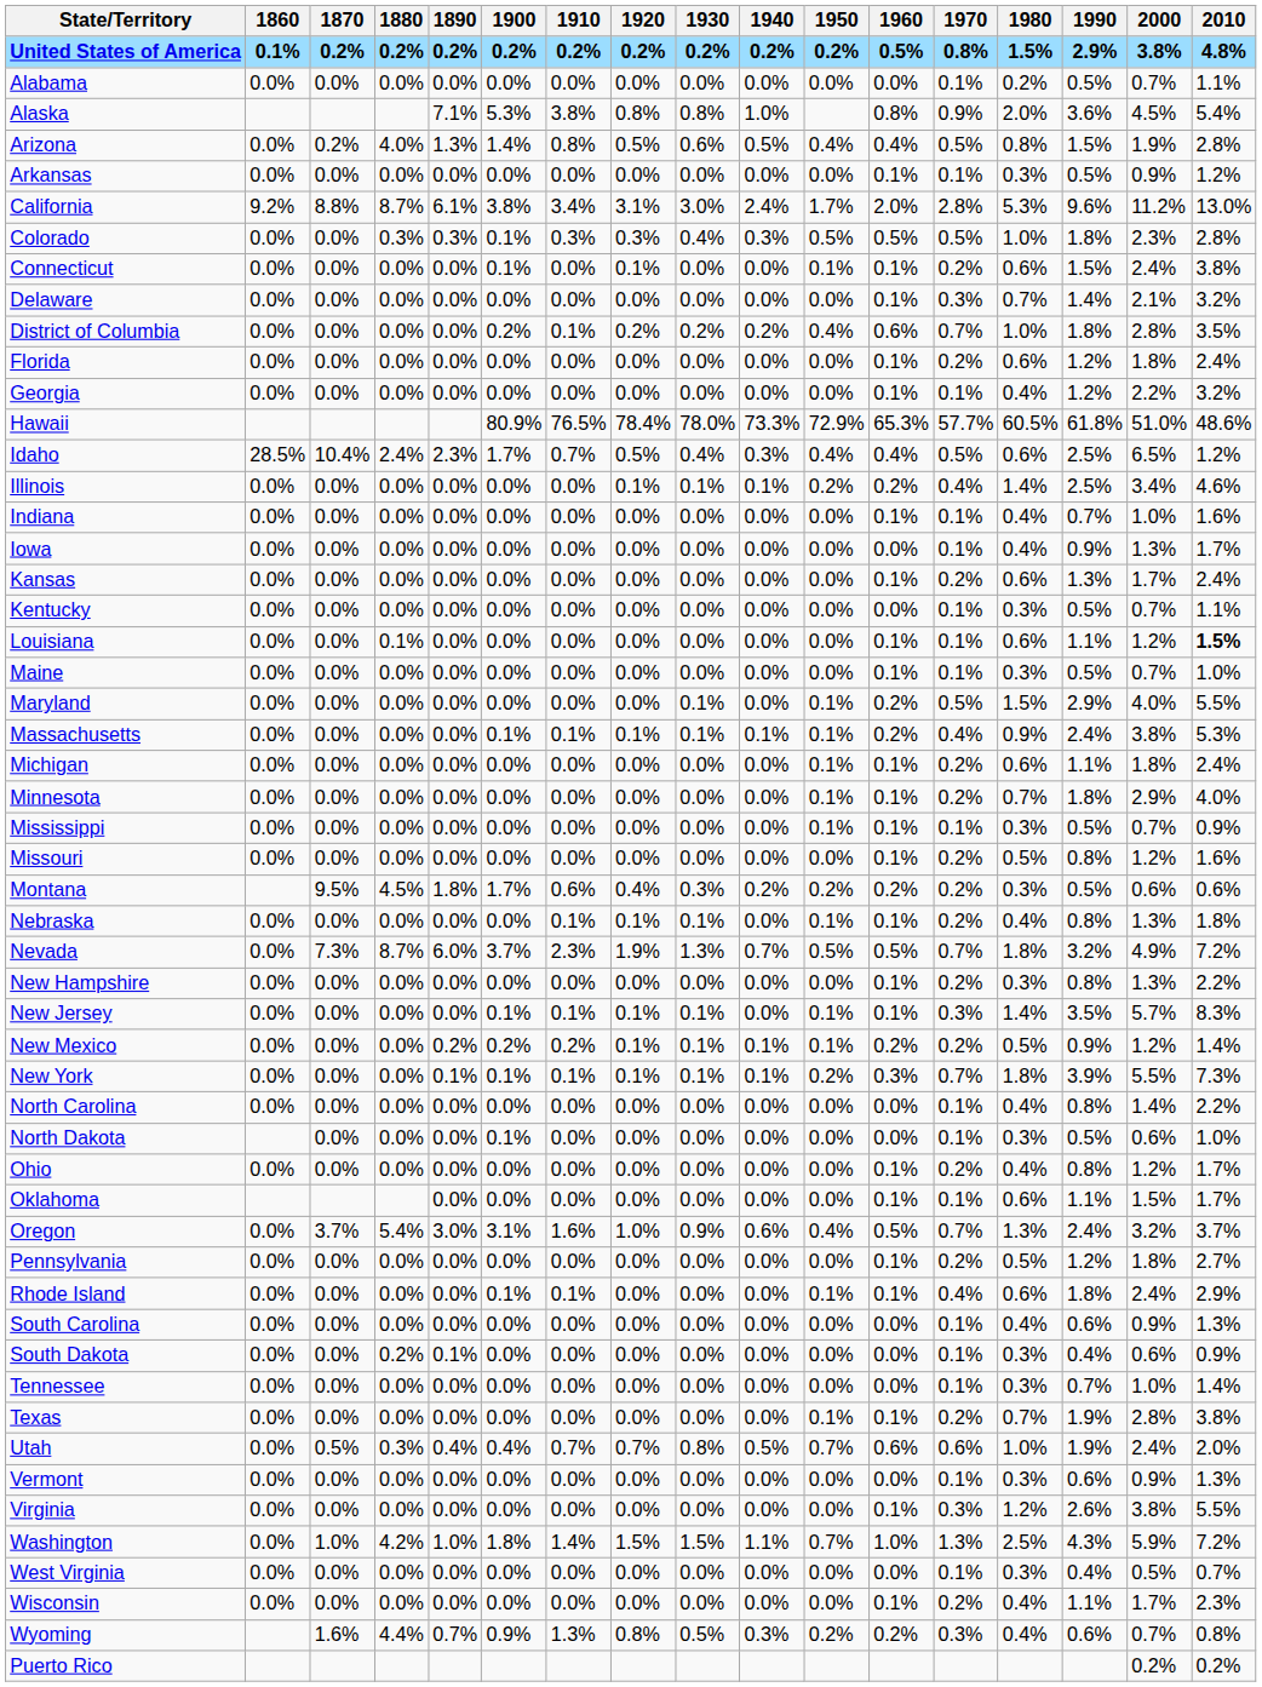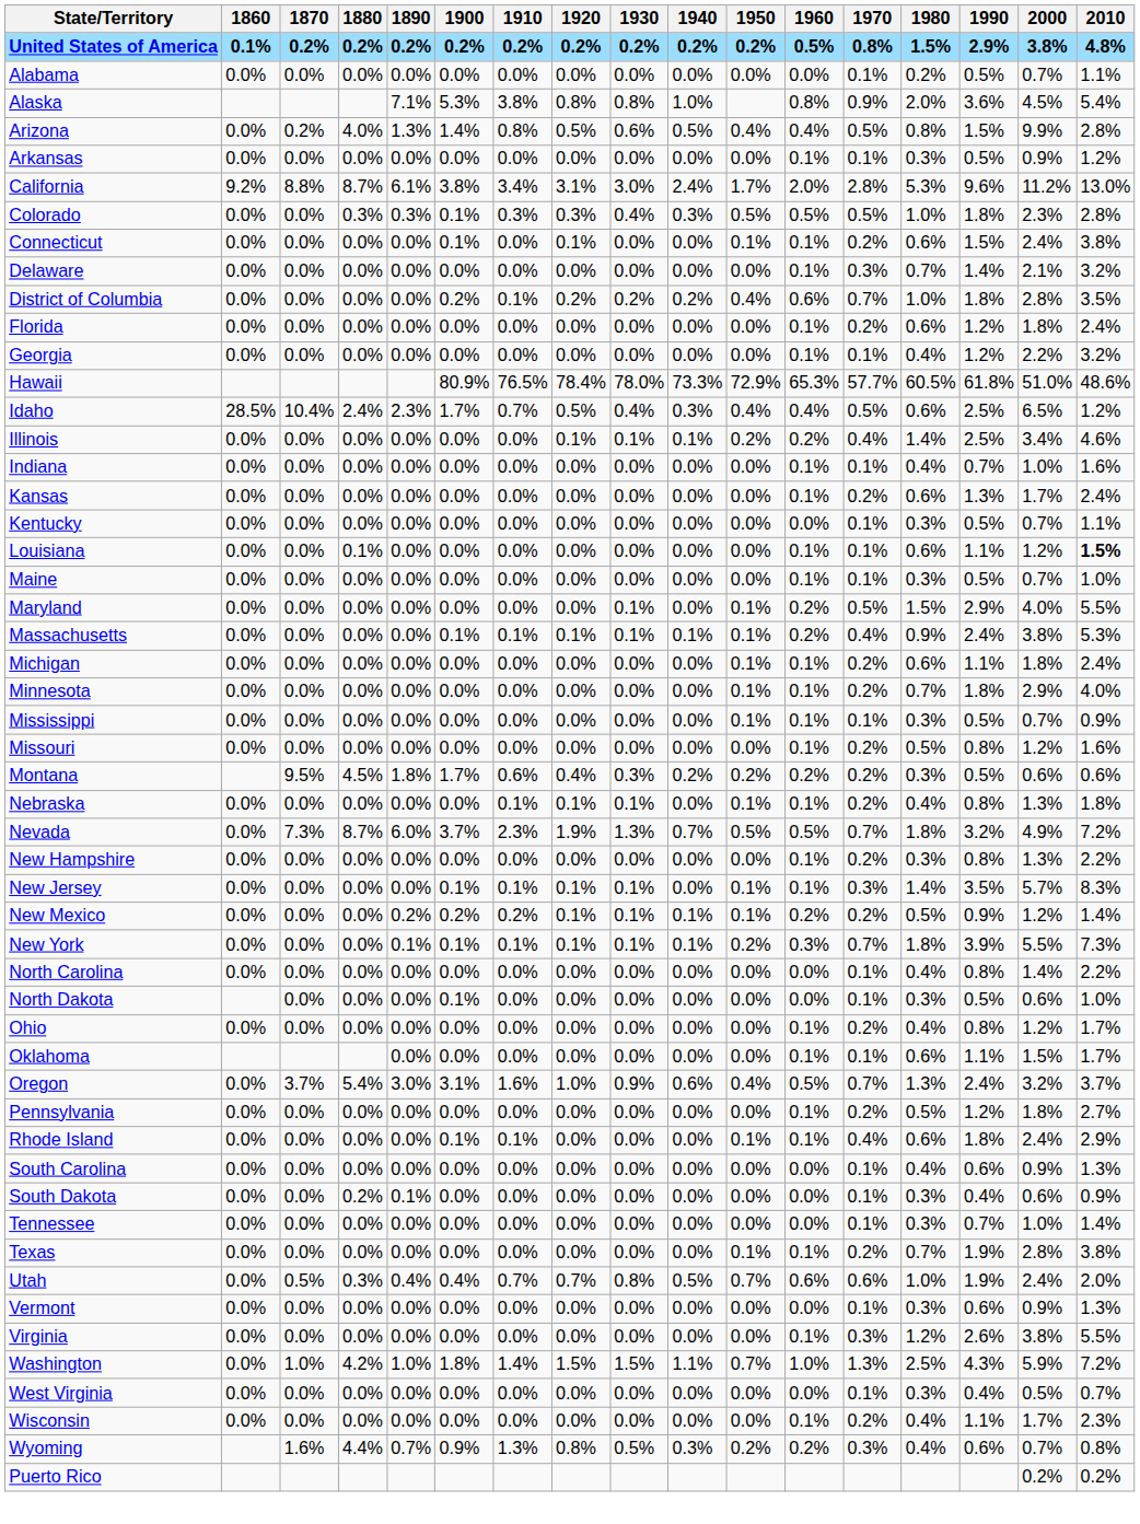Arizona | 2000: 1.9% -> 9.9%
- row: Iowa | 0.0% | 0.0% | 0.0% | 0.0% | 0.0% | 0.0% | 0.0% | 0.0% | 0.0% | 0.0% | 0.0% | 0.1% | 0.4% | 0.9% | 1.3% | 1.7%
